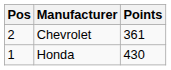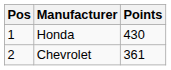rows swapped: Honda <-> Chevrolet
